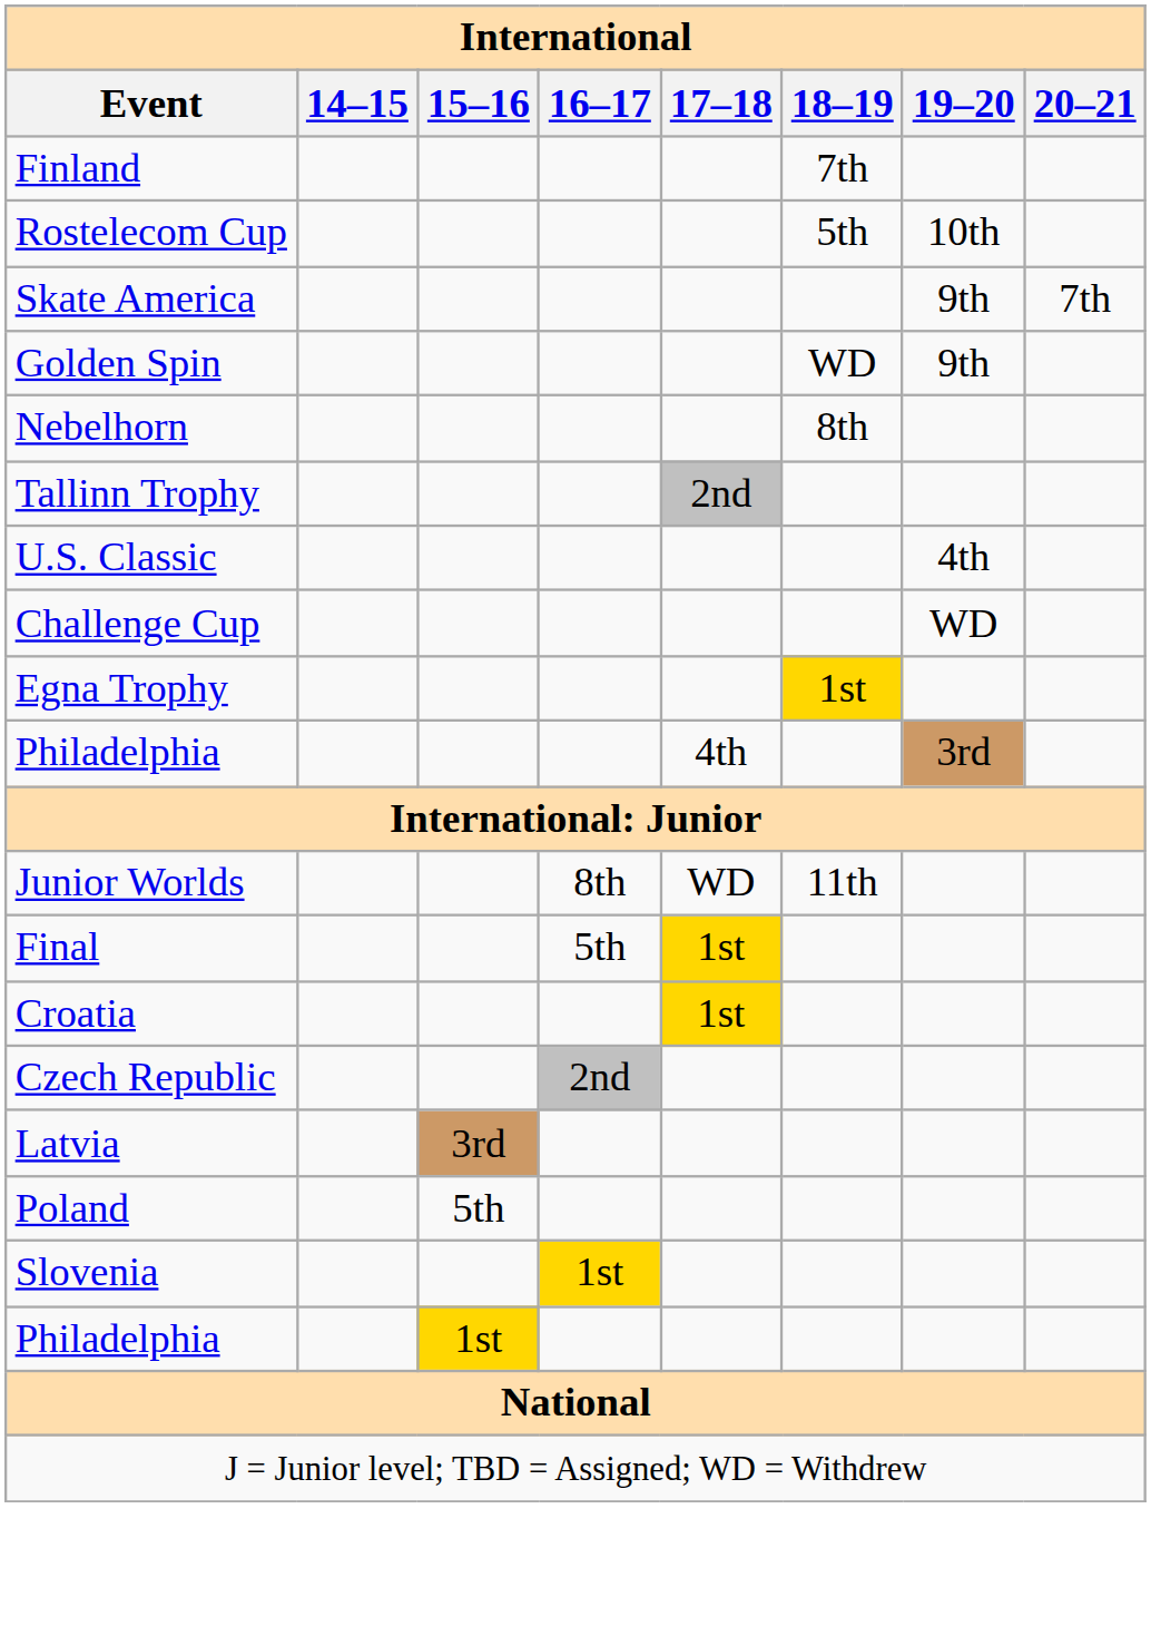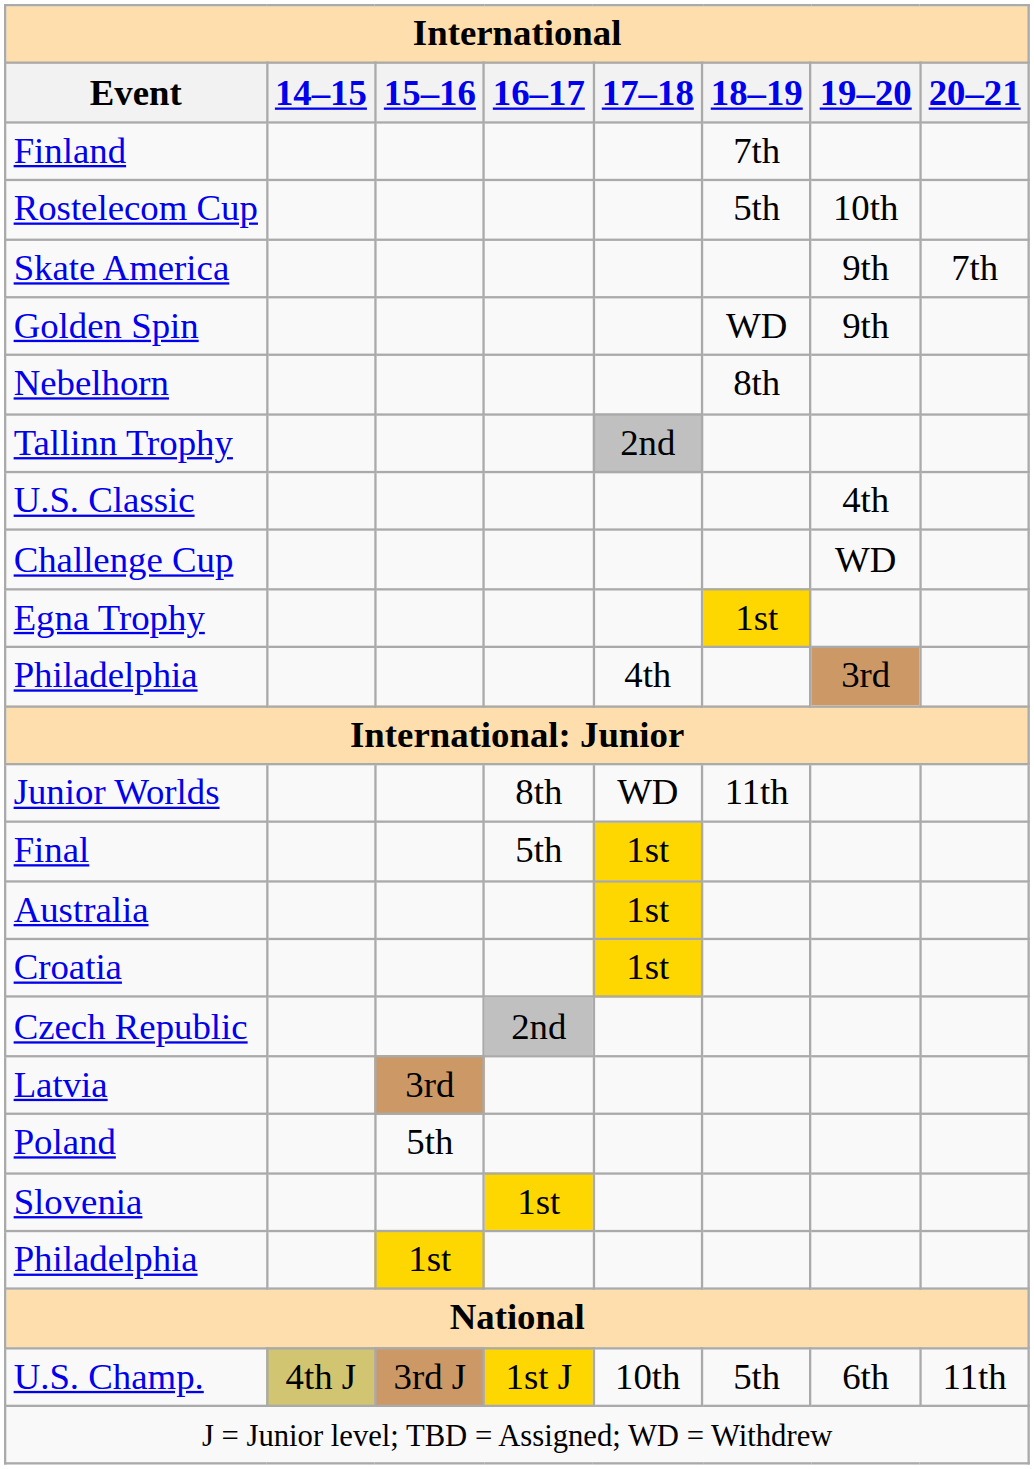+ row: Australia | 1st
+ row: U.S. Champ. | 4th J | 3rd J | 1st J | 10th | 5th | 6th | 11th
